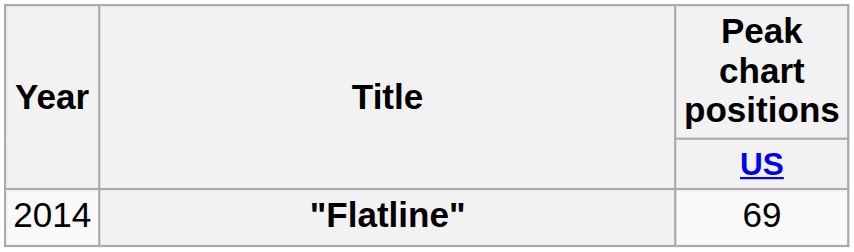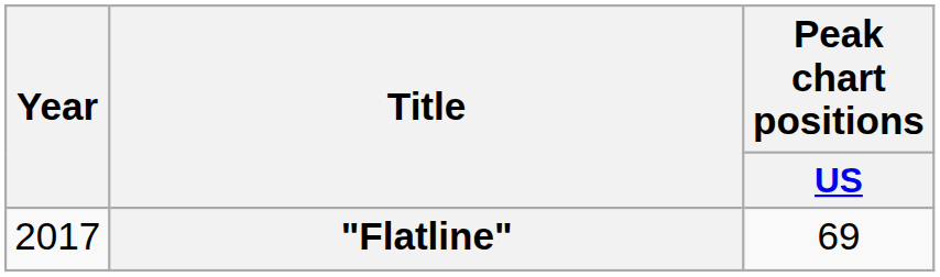"Flatline" | Year: 2014 -> 2017
